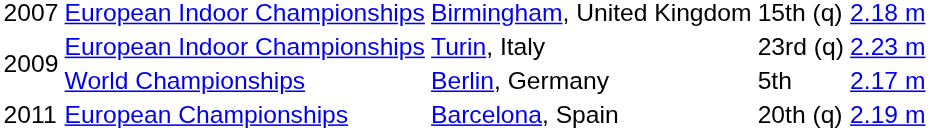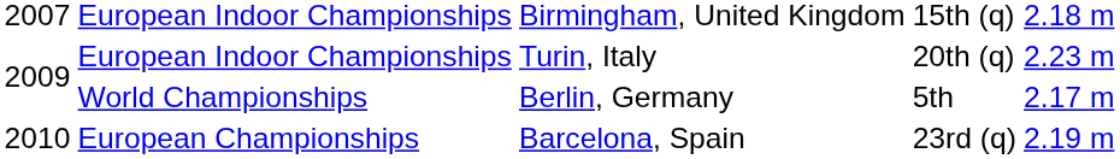European Indoor Championships / Turin, Italy | column 4: 23rd (q) -> 20th (q)
European Championships | column 1: 2011 -> 2010
European Championships | column 4: 20th (q) -> 23rd (q)
